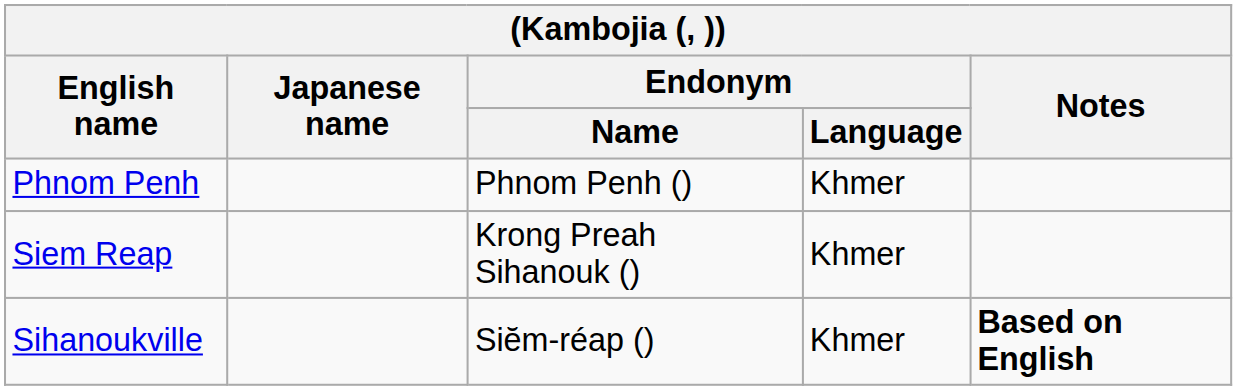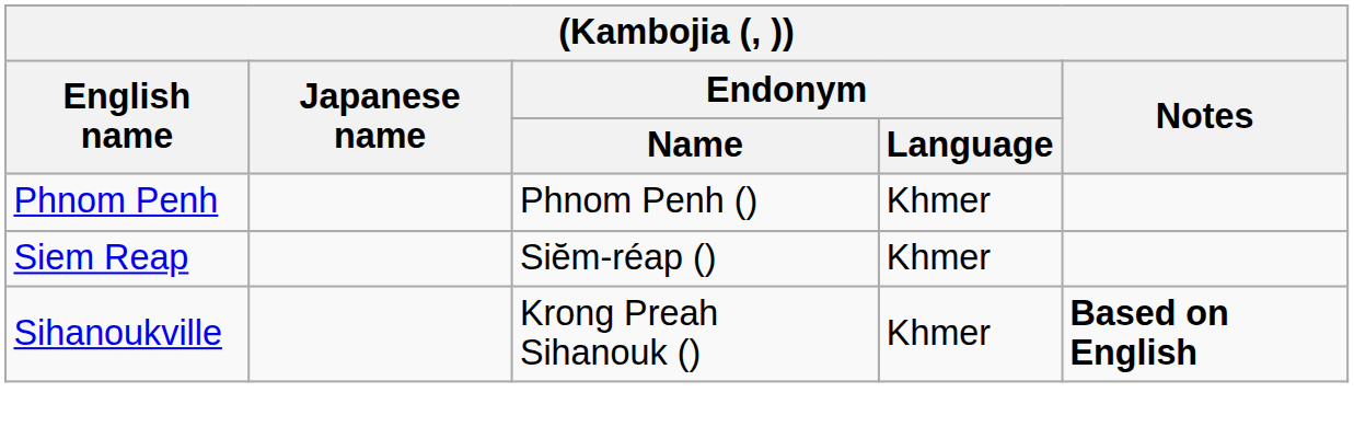Siem Reap | Endonym / Name: Krong Preah Sihanouk () -> Siĕm-réap ()
Sihanoukville | Endonym / Name: Siĕm-réap () -> Krong Preah Sihanouk ()
